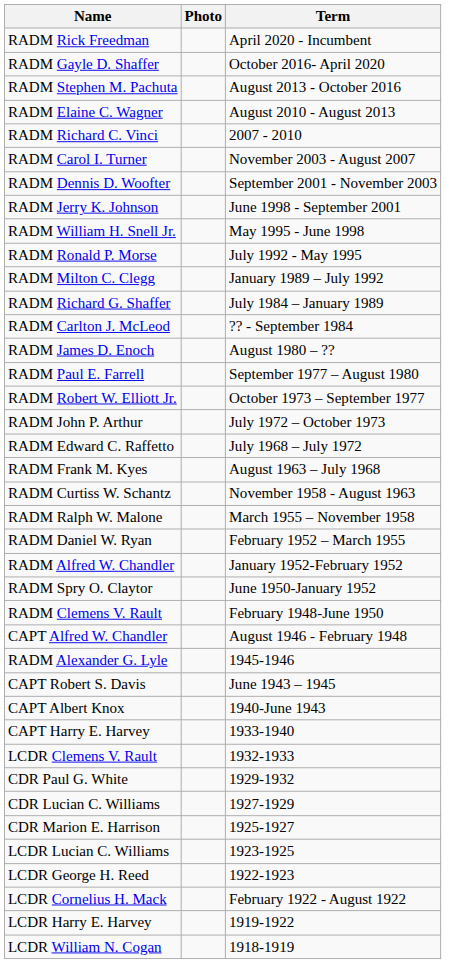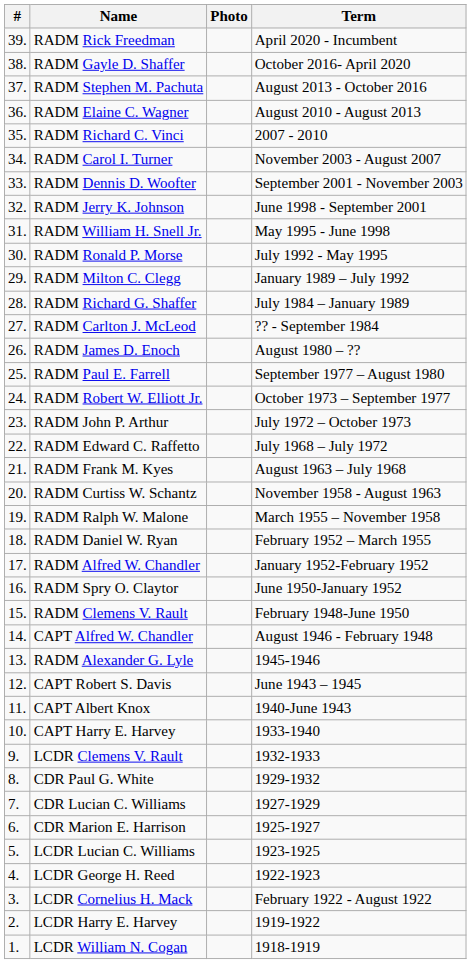+ column: # | 39. | 38. | 37. | 36. | 35. | 34. | 33. | 32. | 31. | 30. | 29. | 28. | 27. | 26. | 25. | 24. | 23. | 22. | 21. | 20. | 19. | 18. | 17. | 16. | 15. | 14. | 13. | 12. | 11. | 10. | 9. | 8. | 7. | 6. | 5. | 4. | 3. | 2. | 1.
